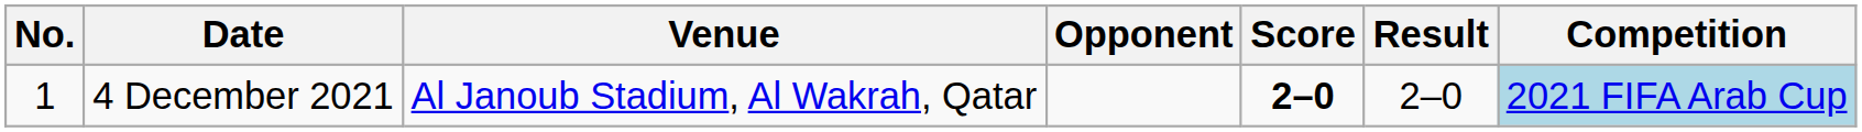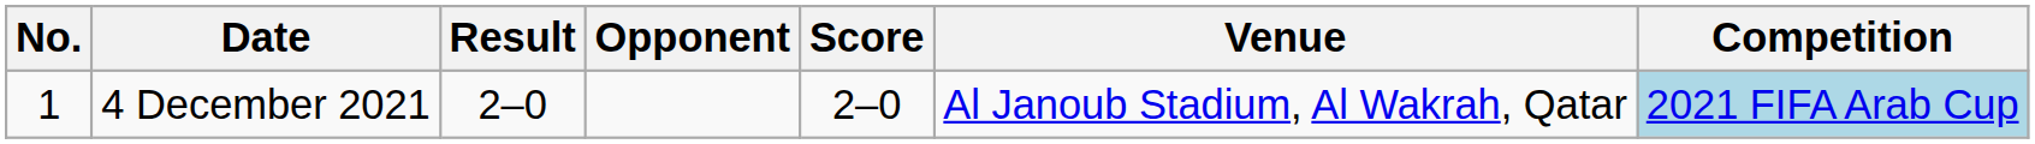columns swapped: Venue <-> Result
4 December 2021 | Score: bold -> normal
